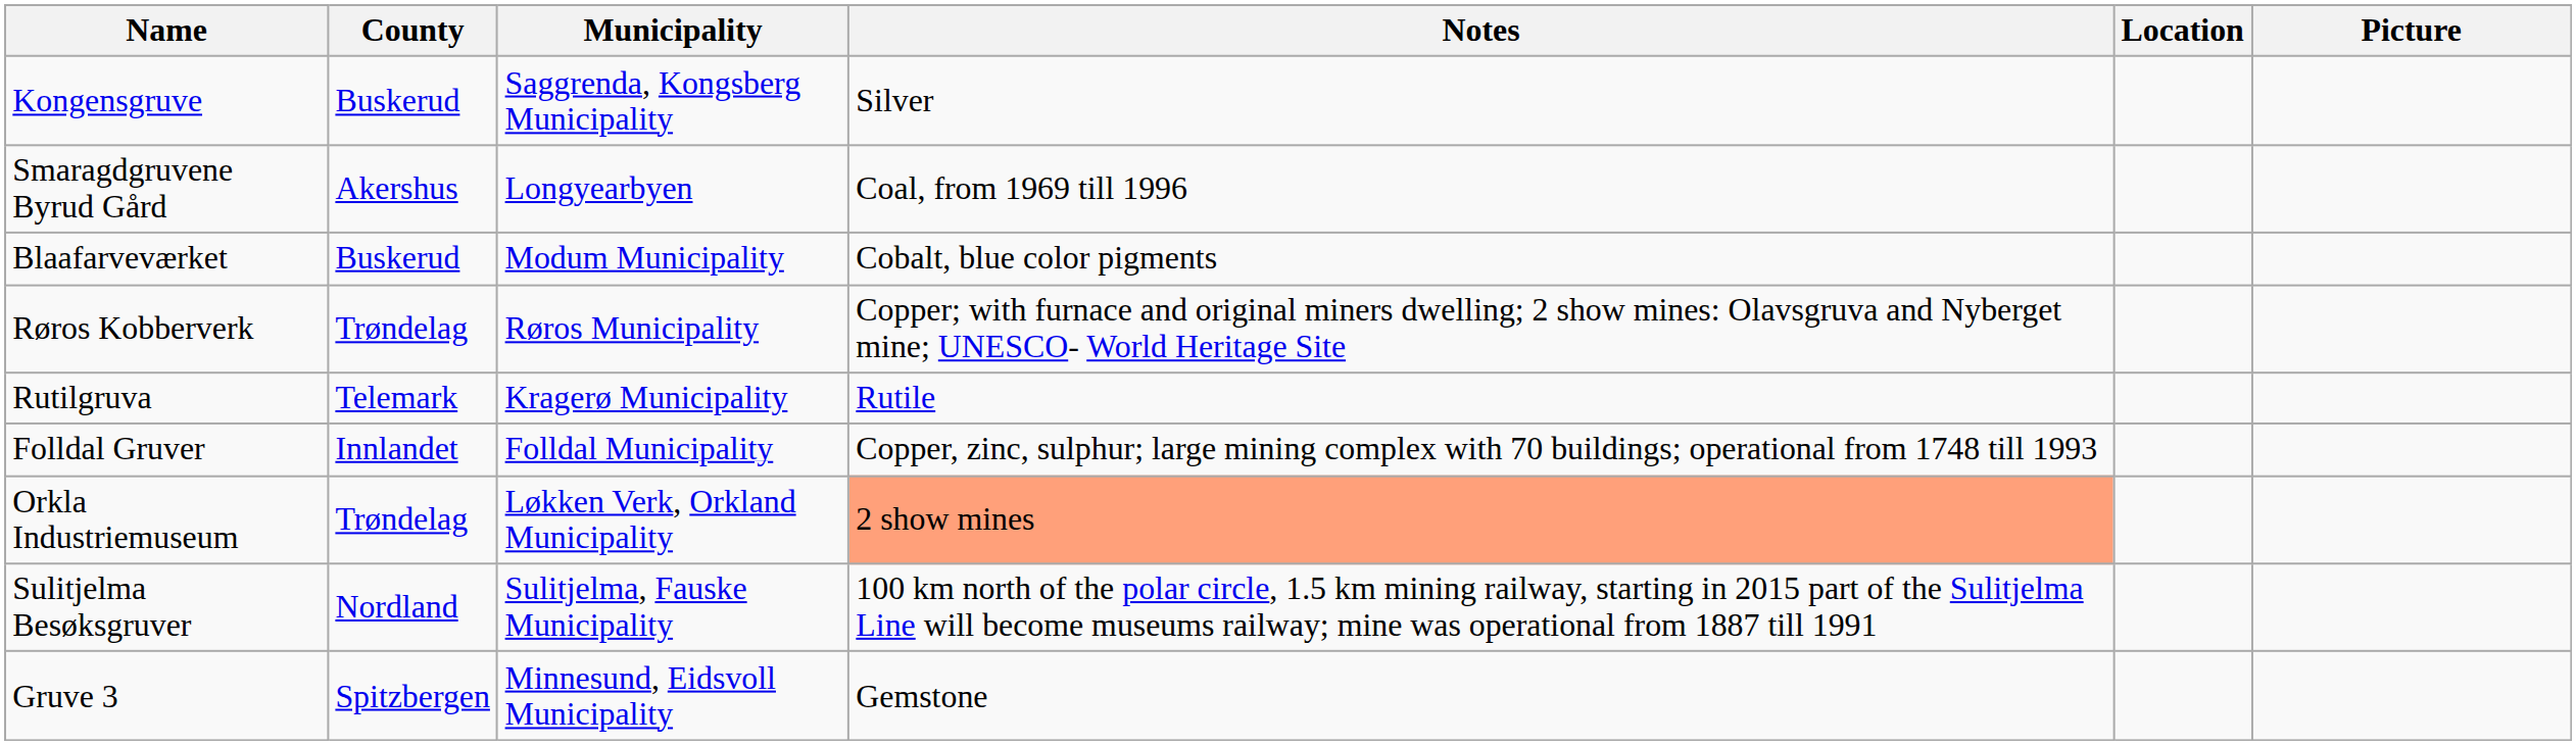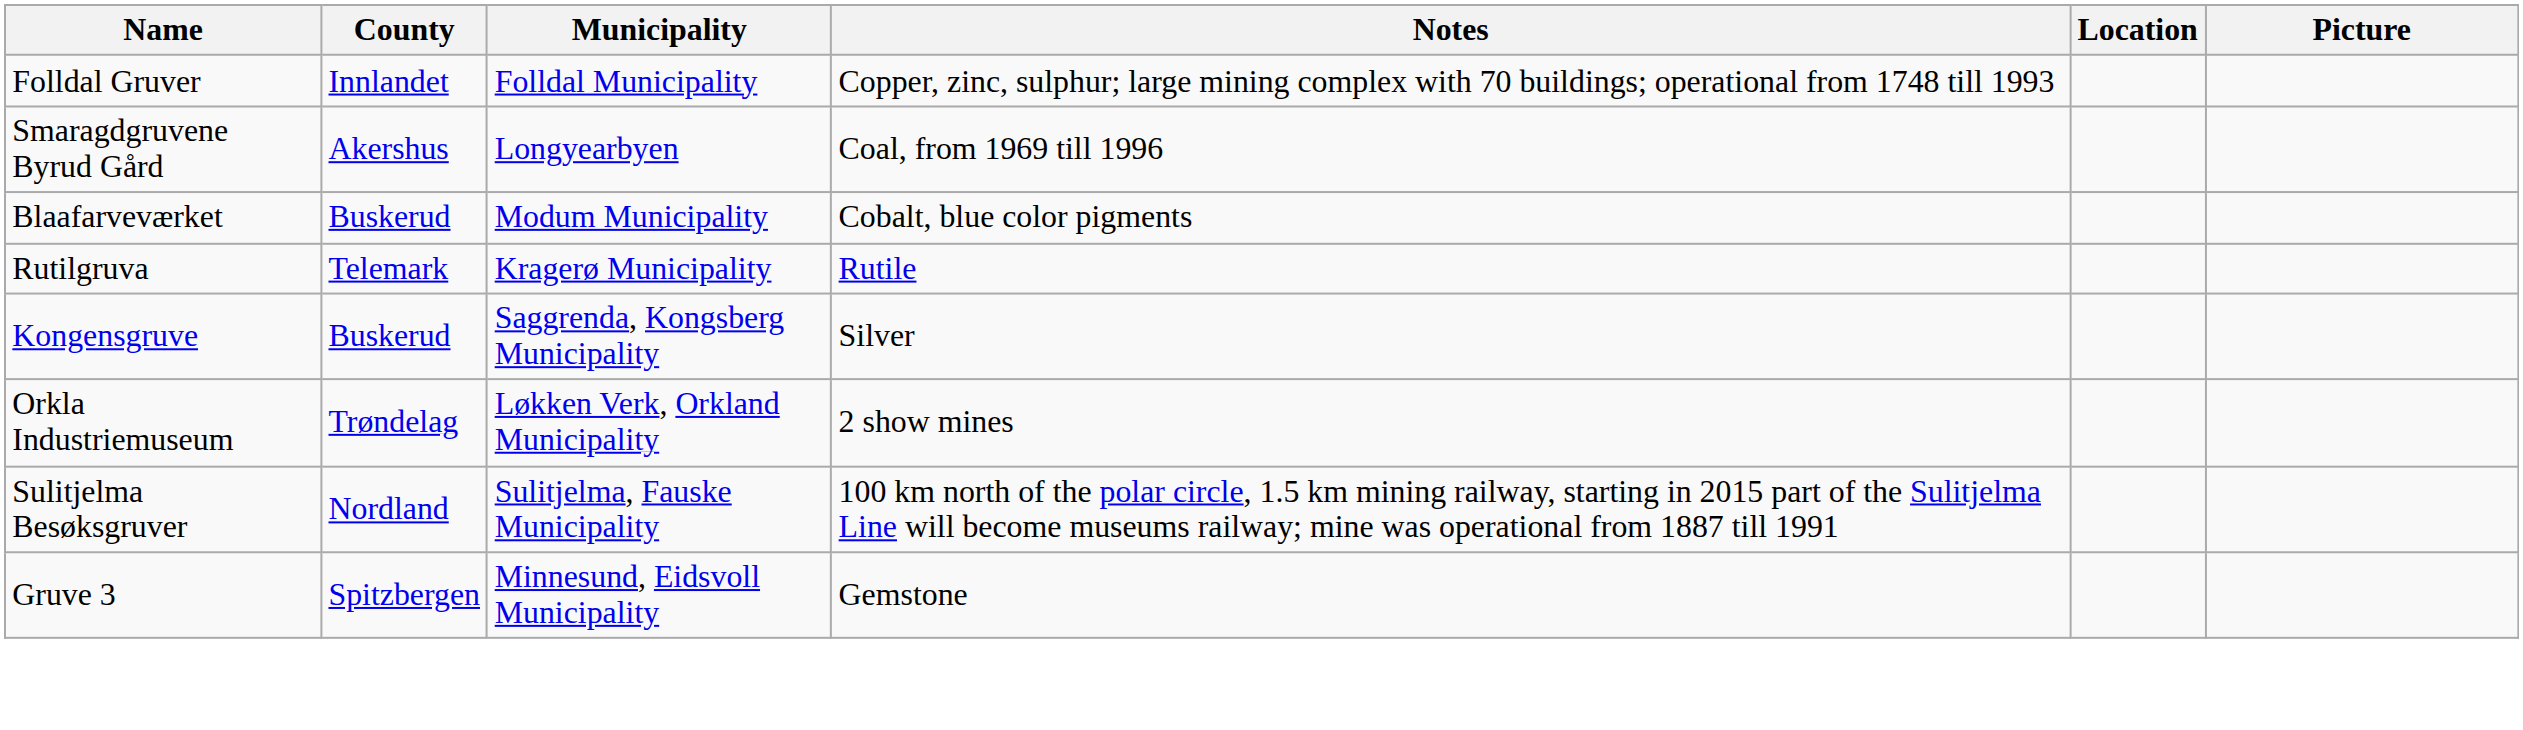rows swapped: Kongensgruve <-> Folldal Gruver
- row: Røros Kobberverk | Trøndelag | Røros Municipality | Copper; with furnace and original miners dwelling; 2 show mines: Olavsgruva and Nyberget mine; UNESCO- World Heritage Site
Orkla Industriemuseum | Notes: lightsalmon background -> no background
